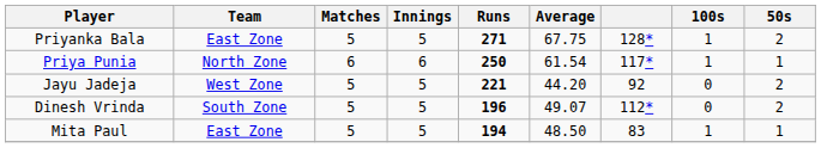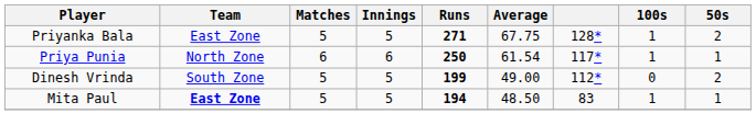- row: Jayu Jadeja | West Zone | 5 | 5 | 221 | 44.20 | 92 | 0 | 2
Dinesh Vrinda | Runs: 196 -> 199
Dinesh Vrinda | Average: 49.07 -> 49.00
Mita Paul | Team: normal -> bold
